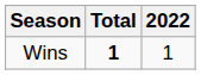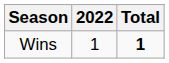columns swapped: 2022 <-> Total
